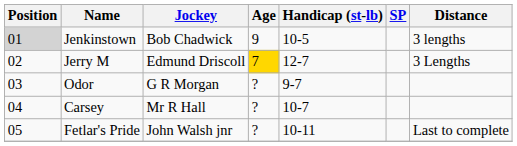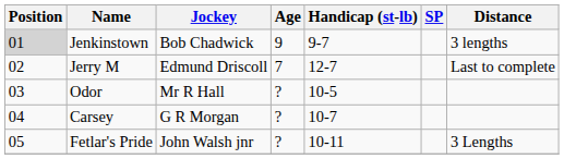Jenkinstown | Handicap (st-lb): 10-5 -> 9-7
Jerry M | Age: gold background -> no background
Jerry M | Distance: 3 Lengths -> Last to complete
Odor | Jockey: G R Morgan -> Mr R Hall
Odor | Handicap (st-lb): 9-7 -> 10-5
Carsey | Jockey: Mr R Hall -> G R Morgan
Fetlar's Pride | Distance: Last to complete -> 3 Lengths
